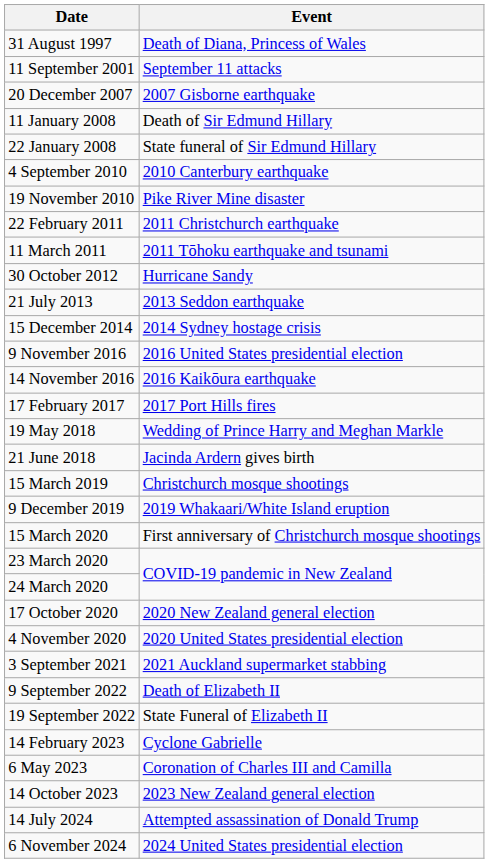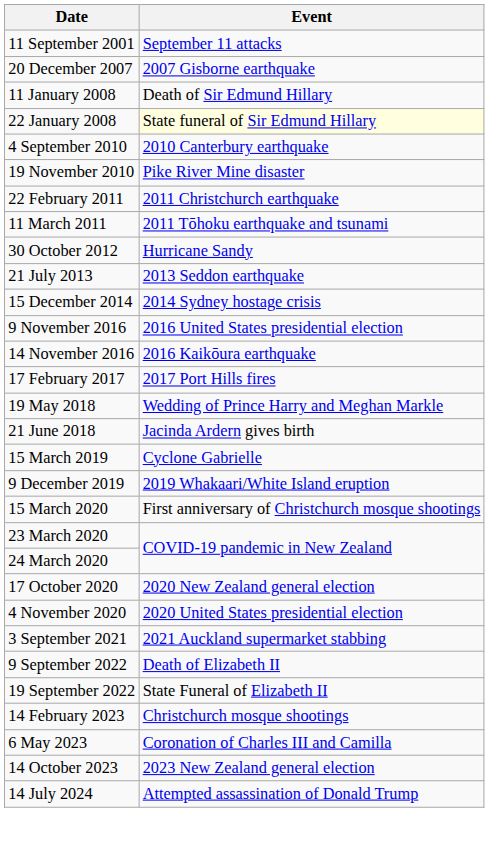- row: 31 August 1997 | Death of Diana, Princess of Wales
22 January 2008 | Event: no background -> lightyellow background
15 March 2019 | Event: Christchurch mosque shootings -> Cyclone Gabrielle
14 February 2023 | Event: Cyclone Gabrielle -> Christchurch mosque shootings
- row: 6 November 2024 | 2024 United States presidential election
